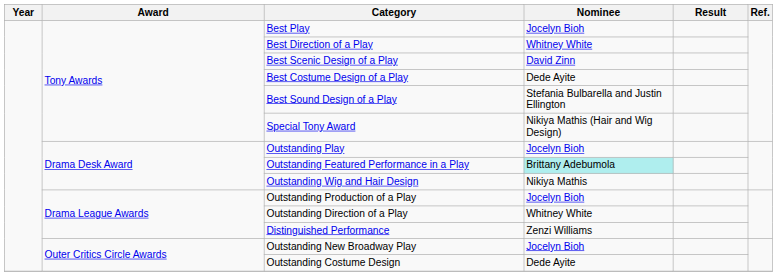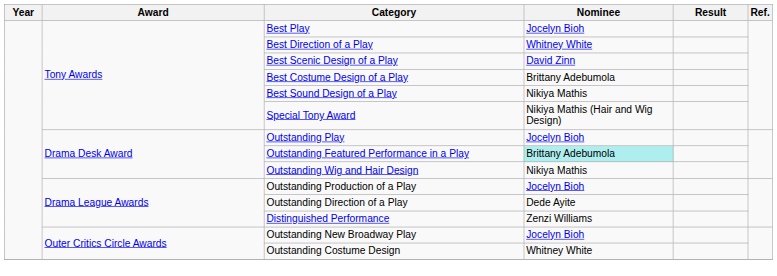Best Costume Design of a Play | Nominee: Dede Ayite -> Brittany Adebumola
Best Sound Design of a Play | Nominee: Stefania Bulbarella and Justin Ellington -> Nikiya Mathis
Outstanding Direction of a Play | Nominee: Whitney White -> Dede Ayite
Outstanding Costume Design | Nominee: Dede Ayite -> Whitney White
